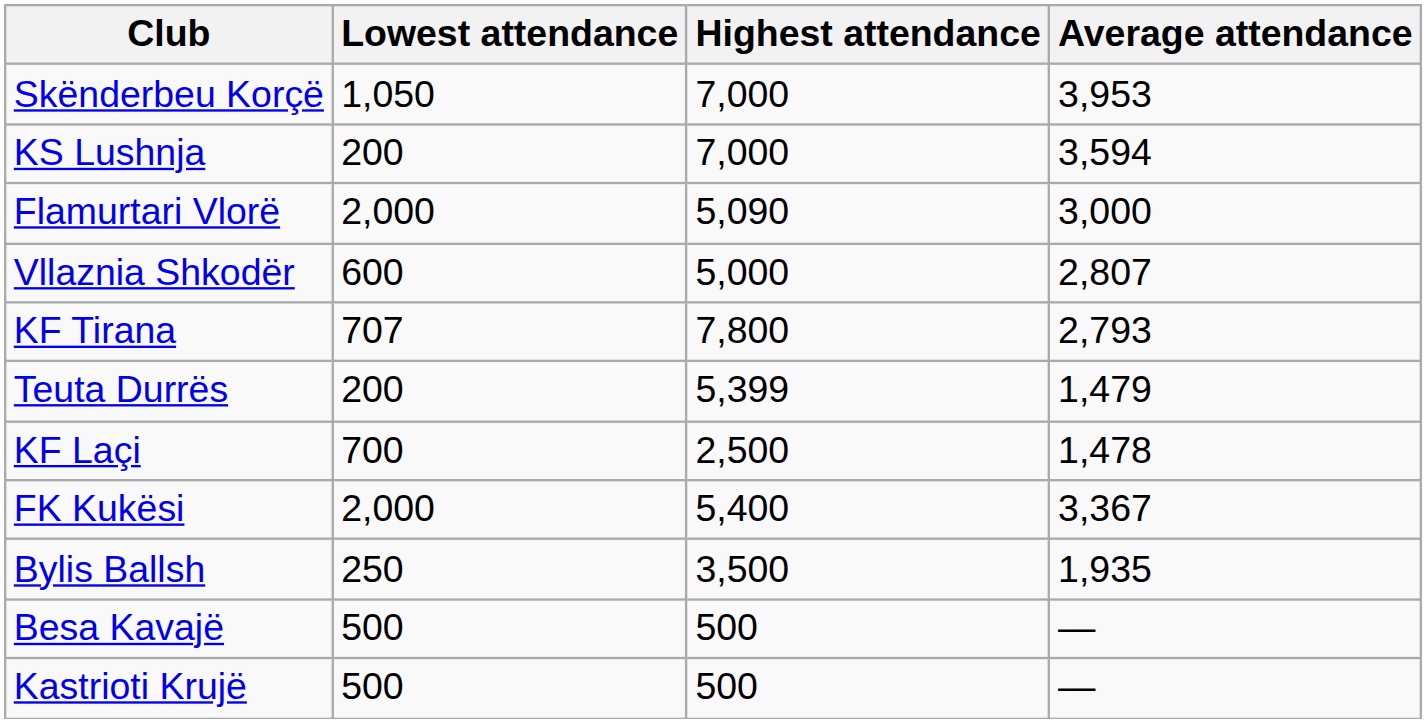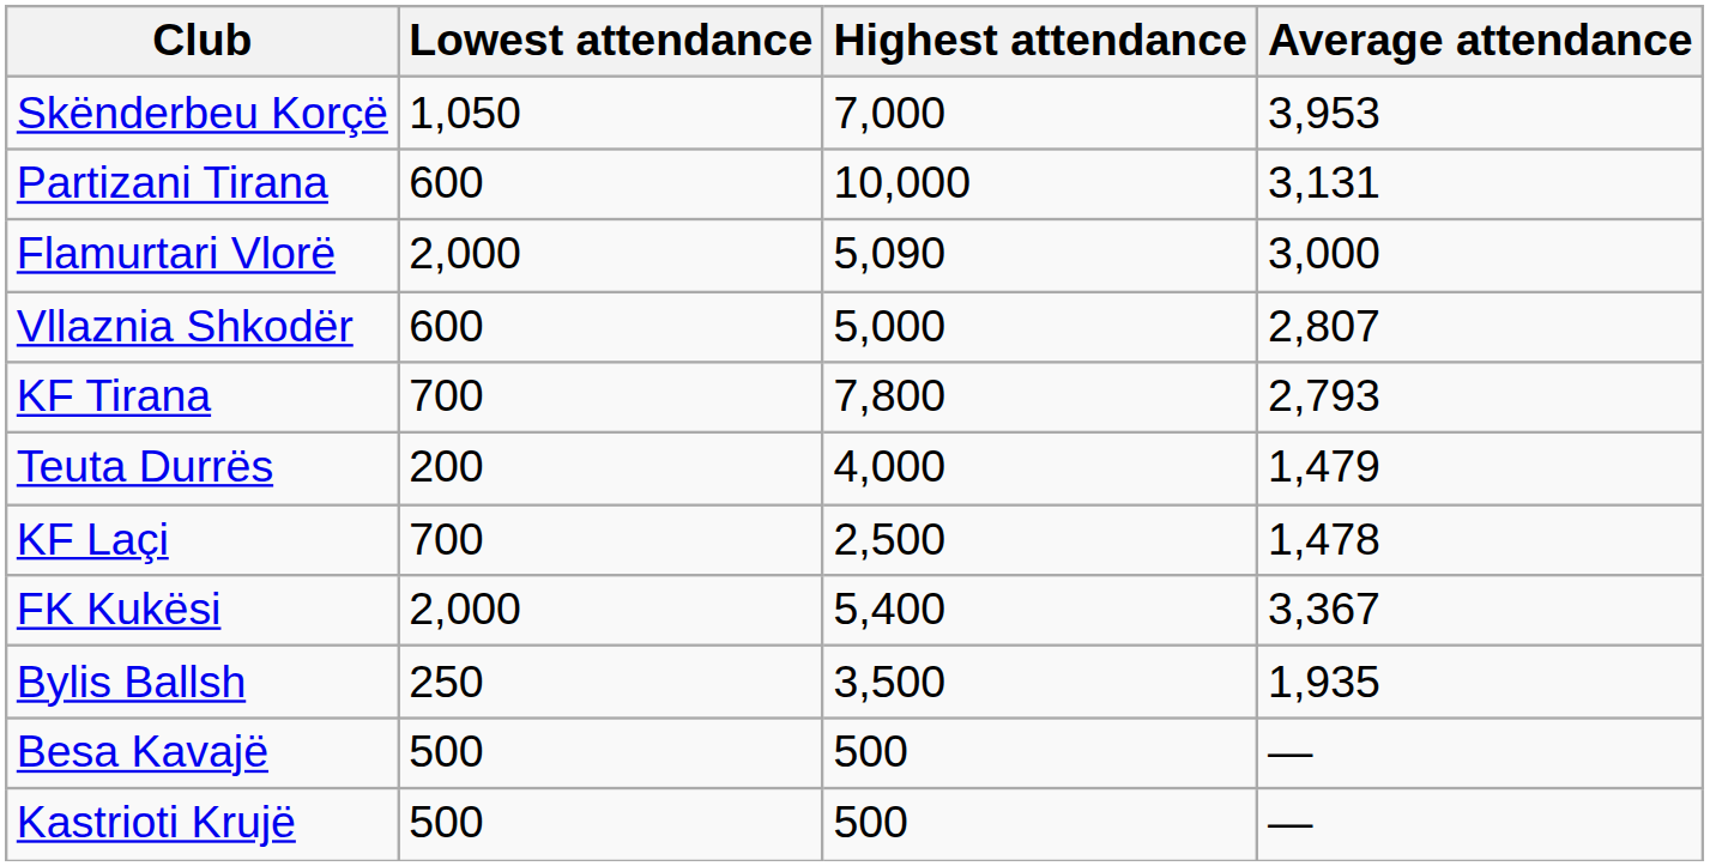- row: KS Lushnja | 200 | 7,000 | 3,594
+ row: Partizani Tirana | 600 | 10,000 | 3,131
KF Tirana | Lowest attendance: 707 -> 700
Teuta Durrës | Highest attendance: 5,399 -> 4,000
